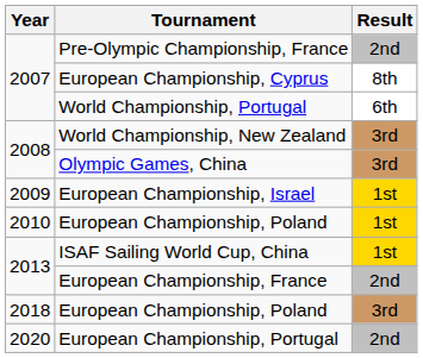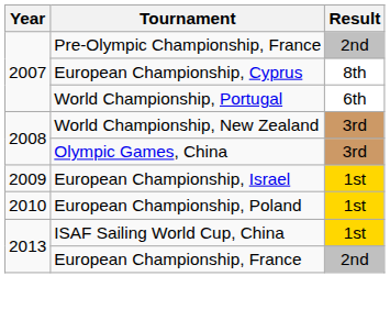- row: 2018 | European Championship, Poland | 3rd
- row: 2020 | European Championship, Portugal | 2nd
